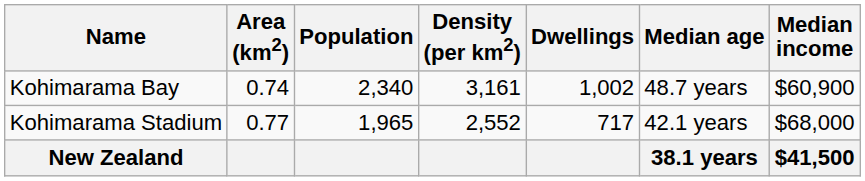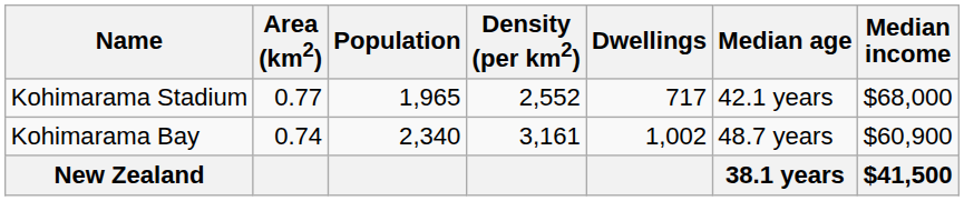rows swapped: Kohimarama Bay <-> Kohimarama Stadium
